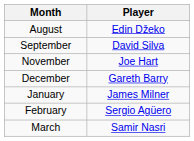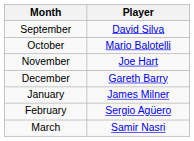- row: August | Edin Džeko
+ row: October | Mario Balotelli
